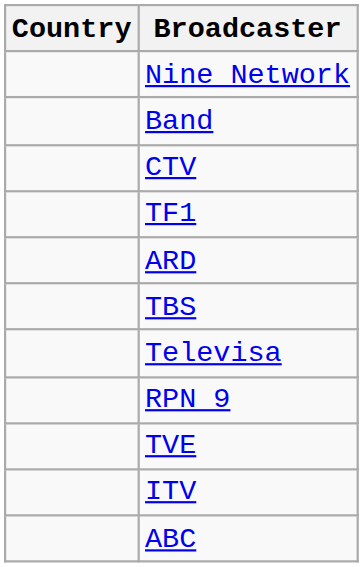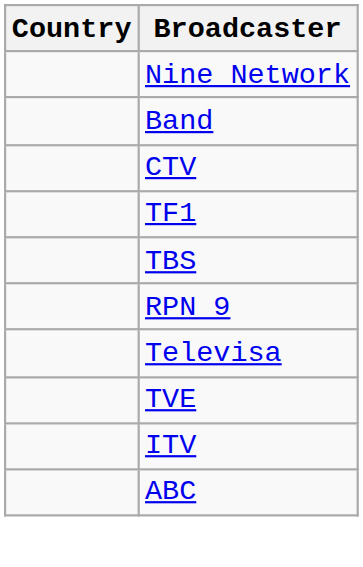- row: ARD
rows swapped: Televisa <-> RPN 9
